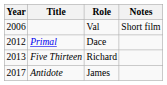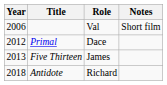Five Thirteen | Role: Richard -> James
Antidote | Year: 2017 -> 2018
Antidote | Role: James -> Richard
